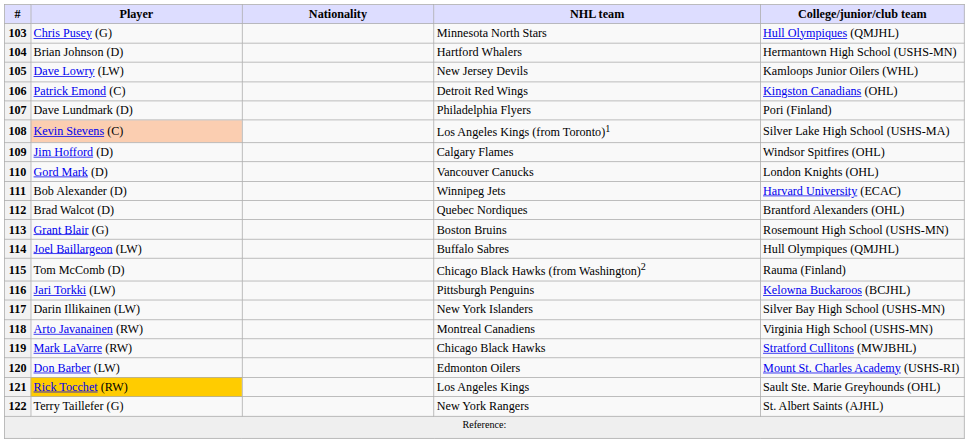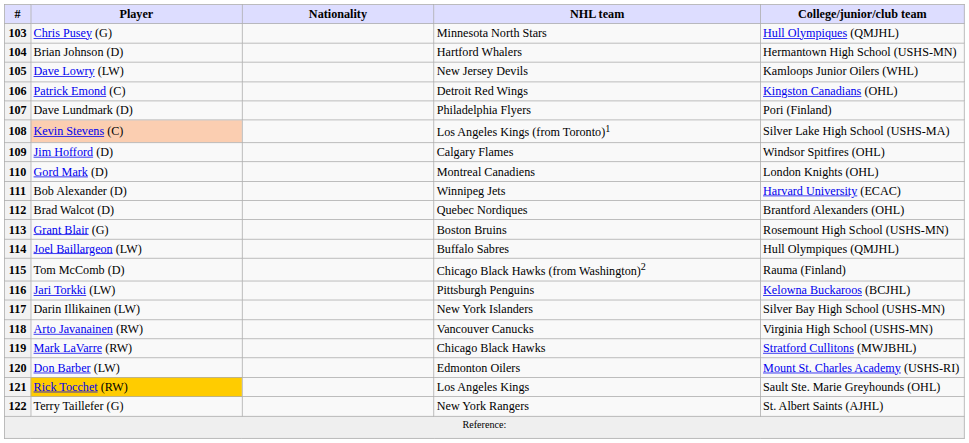110 | NHL team: Vancouver Canucks -> Montreal Canadiens
118 | NHL team: Montreal Canadiens -> Vancouver Canucks
